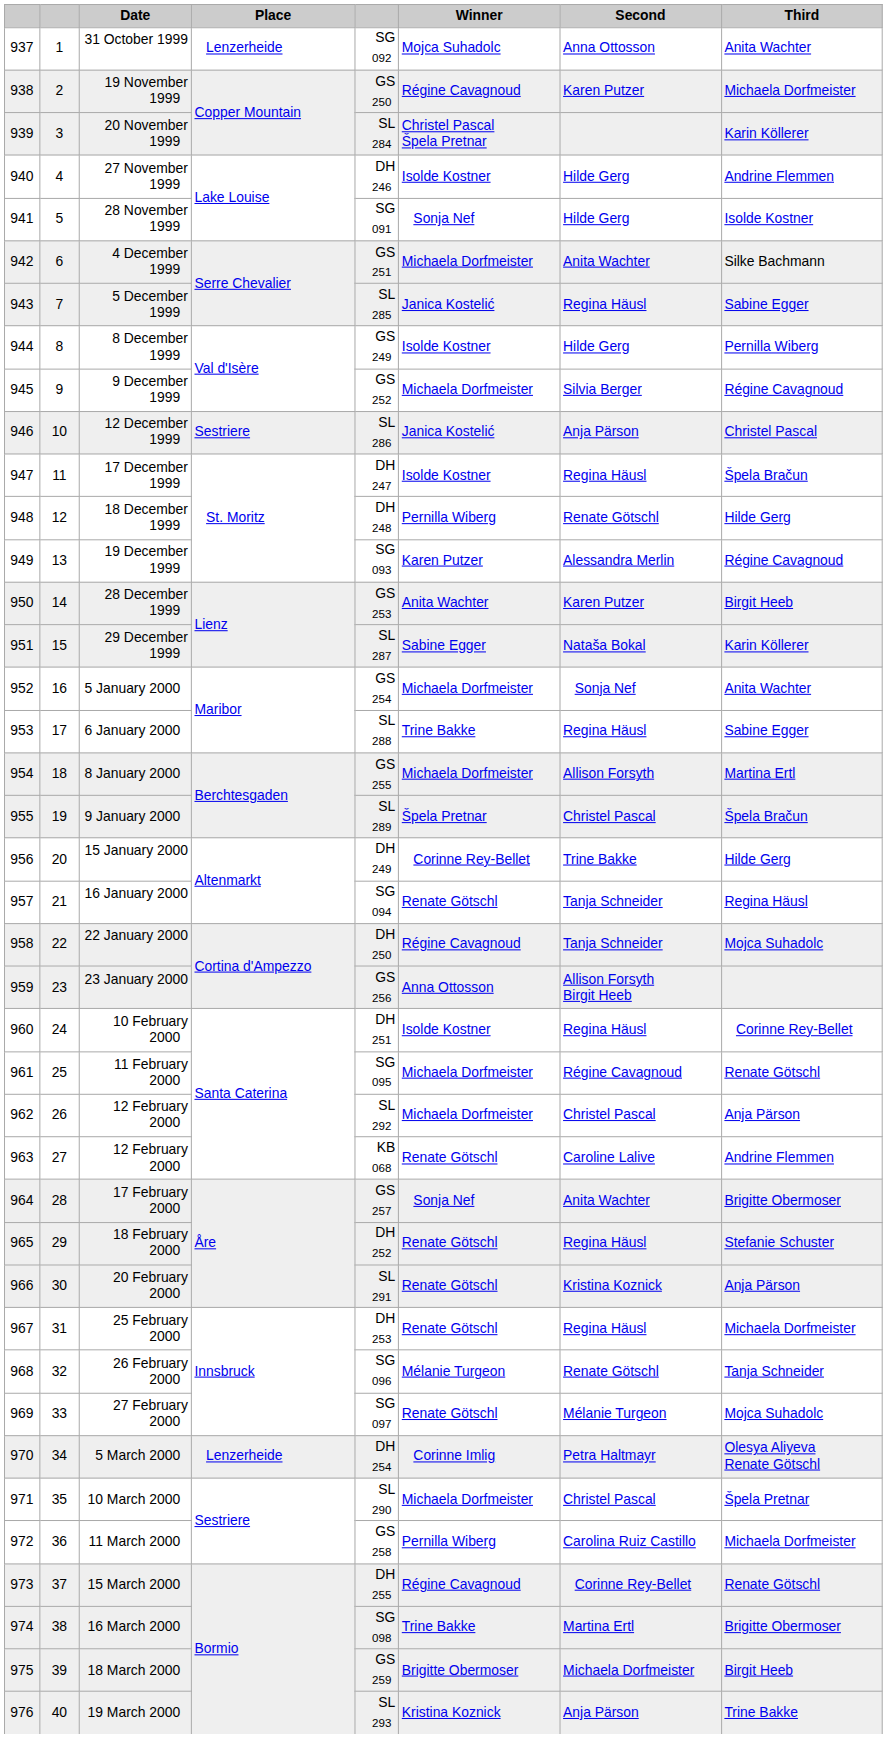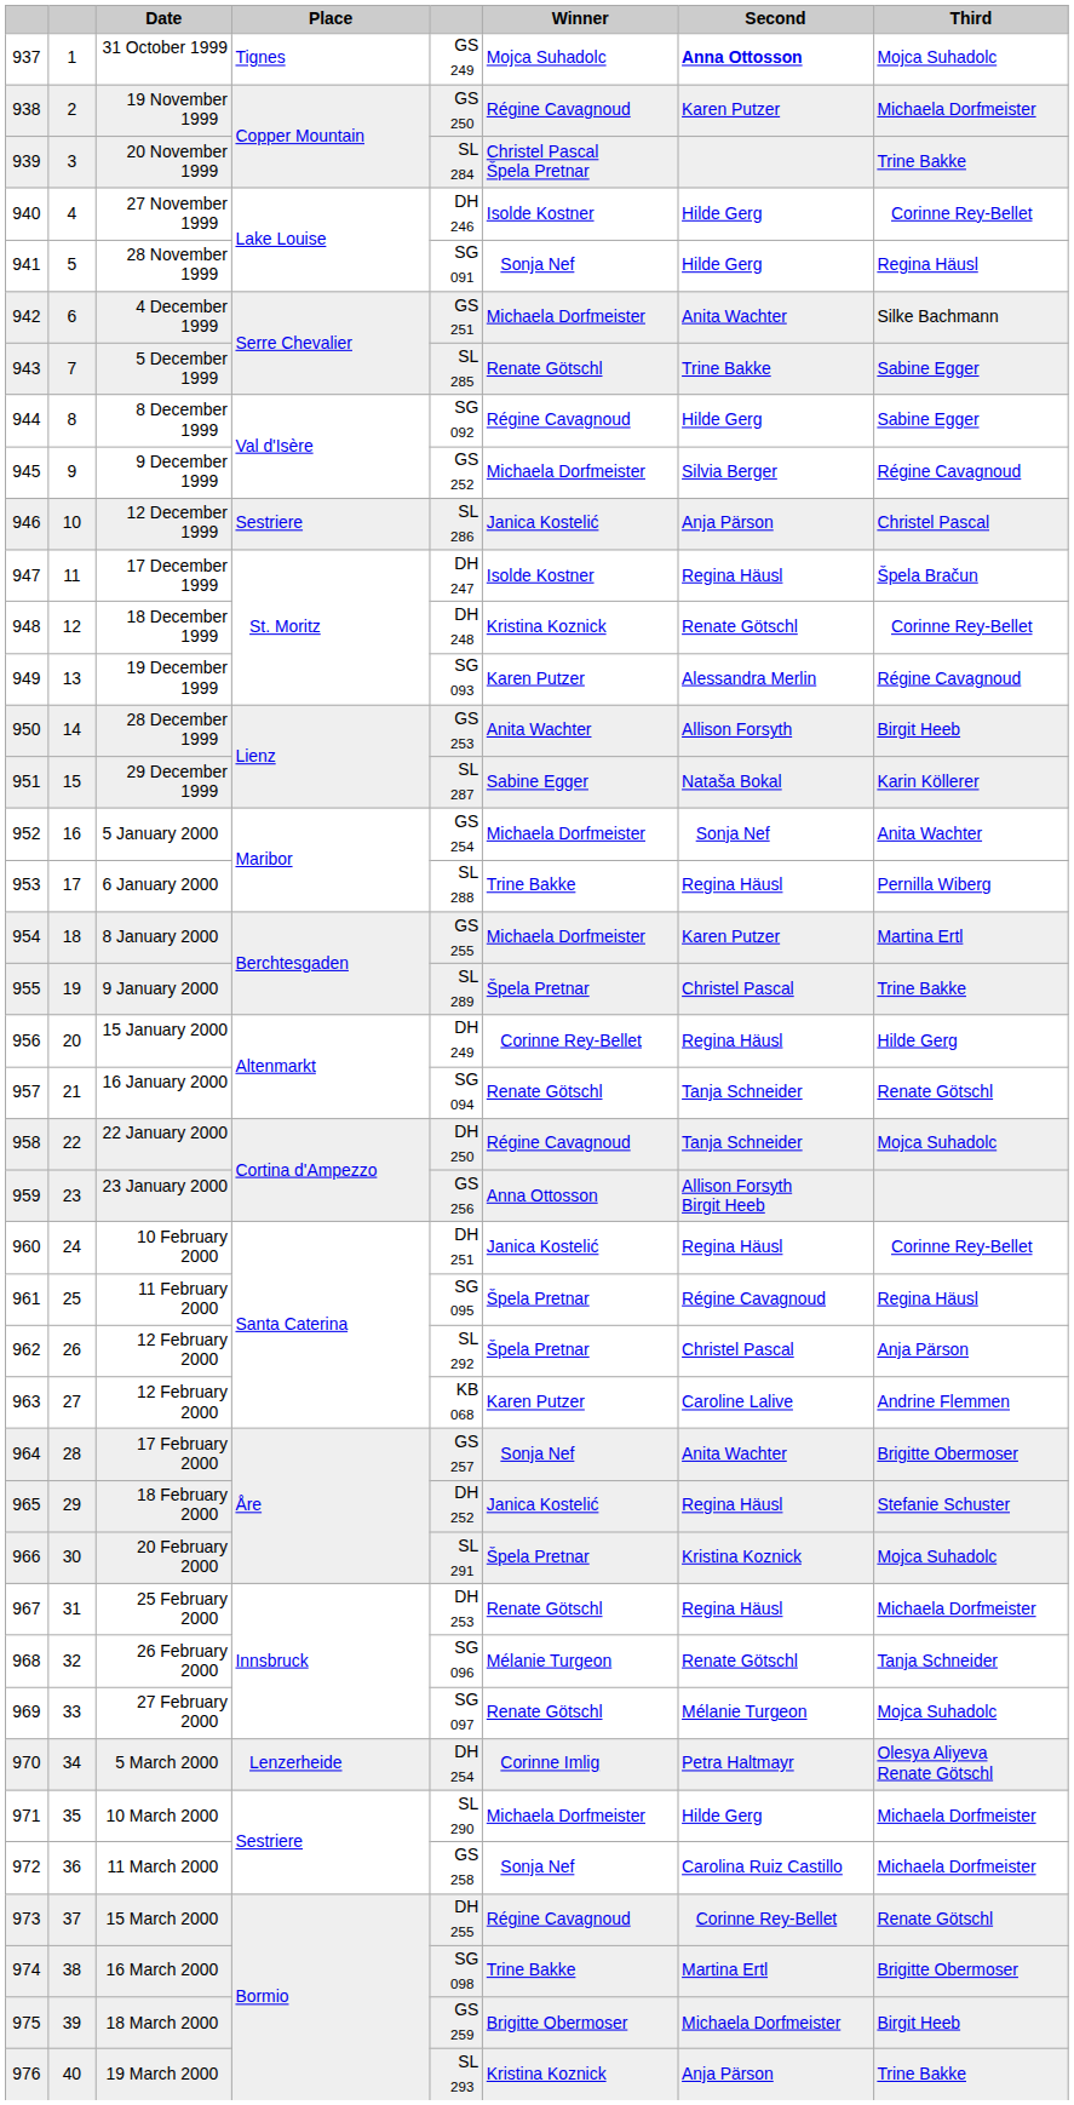31 October 1999 | Place: Lenzerheide -> Tignes
31 October 1999 | column 5: SG 092 -> GS 249
31 October 1999 | Second: normal -> bold
31 October 1999 | Third: Anita Wachter -> Mojca Suhadolc
20 November 1999 | Third: Karin Köllerer -> Trine Bakke
27 November 1999 | Third: Andrine Flemmen -> Corinne Rey-Bellet
28 November 1999 | Third: Isolde Kostner -> Regina Häusl
5 December 1999 | Winner: Janica Kostelić -> Renate Götschl
5 December 1999 | Second: Regina Häusl -> Trine Bakke
8 December 1999 | column 5: GS 249 -> SG 092
8 December 1999 | Winner: Isolde Kostner -> Régine Cavagnoud
8 December 1999 | Third: Pernilla Wiberg -> Sabine Egger
18 December 1999 | Winner: Pernilla Wiberg -> Kristina Koznick
18 December 1999 | Third: Hilde Gerg -> Corinne Rey-Bellet
28 December 1999 | Second: Karen Putzer -> Allison Forsyth
6 January 2000 | Third: Sabine Egger -> Pernilla Wiberg
8 January 2000 | Second: Allison Forsyth -> Karen Putzer
9 January 2000 | Third: Špela Bračun -> Trine Bakke
15 January 2000 | Second: Trine Bakke -> Regina Häusl
16 January 2000 | Third: Regina Häusl -> Renate Götschl
10 February 2000 | Winner: Isolde Kostner -> Janica Kostelić
11 February 2000 | Winner: Michaela Dorfmeister -> Špela Pretnar
11 February 2000 | Third: Renate Götschl -> Regina Häusl
962 / 12 February 2000 | Winner: Michaela Dorfmeister -> Špela Pretnar
963 / 12 February 2000 | Winner: Renate Götschl -> Karen Putzer
18 February 2000 | Winner: Renate Götschl -> Janica Kostelić
20 February 2000 | Winner: Renate Götschl -> Špela Pretnar
20 February 2000 | Third: Anja Pärson -> Mojca Suhadolc
10 March 2000 | Second: Christel Pascal -> Hilde Gerg
10 March 2000 | Third: Špela Pretnar -> Michaela Dorfmeister
11 March 2000 | Winner: Pernilla Wiberg -> Sonja Nef
